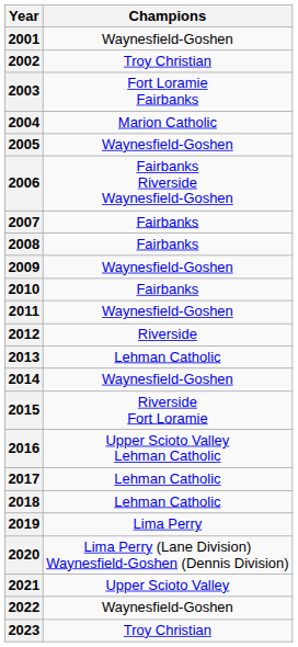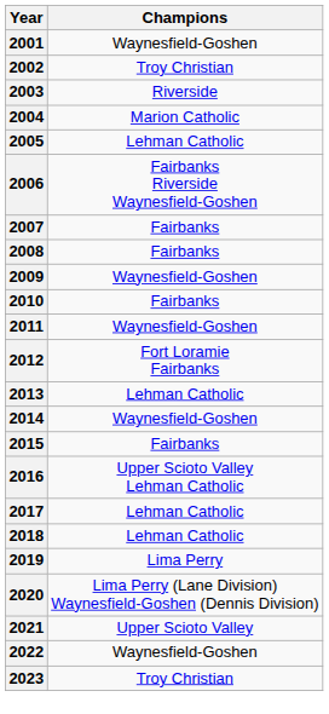2003 | column 2: Fort Loramie Fairbanks -> Riverside
2005 | column 2: Waynesfield-Goshen -> Lehman Catholic
2012 | column 2: Riverside -> Fort Loramie Fairbanks
2015 | column 2: Riverside Fort Loramie -> Fairbanks
